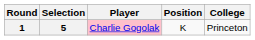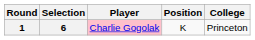1 | Selection: 5 -> 6
